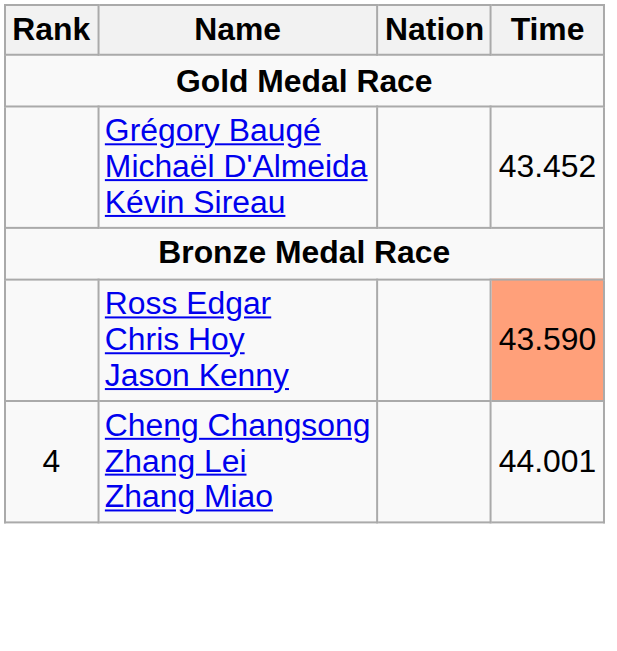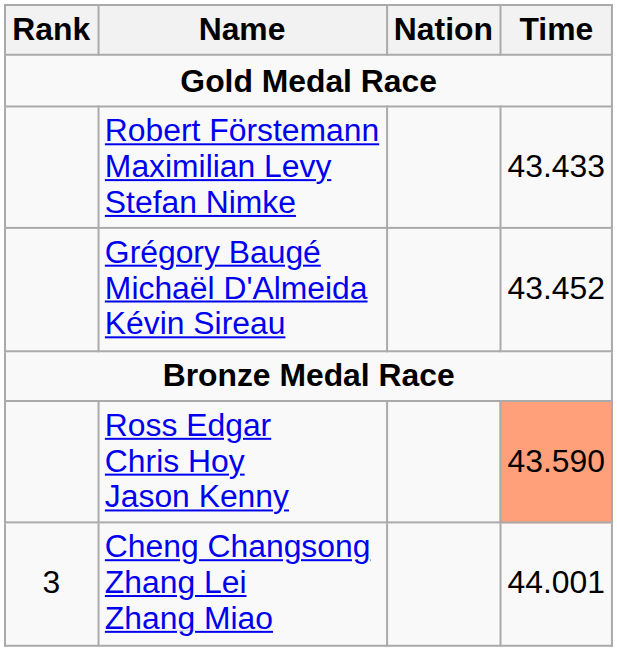+ row: Robert Förstemann Maximilian Levy Stefan Nimke | 43.433
Cheng Changsong Zhang Lei Zhang Miao | Rank: 4 -> 3
